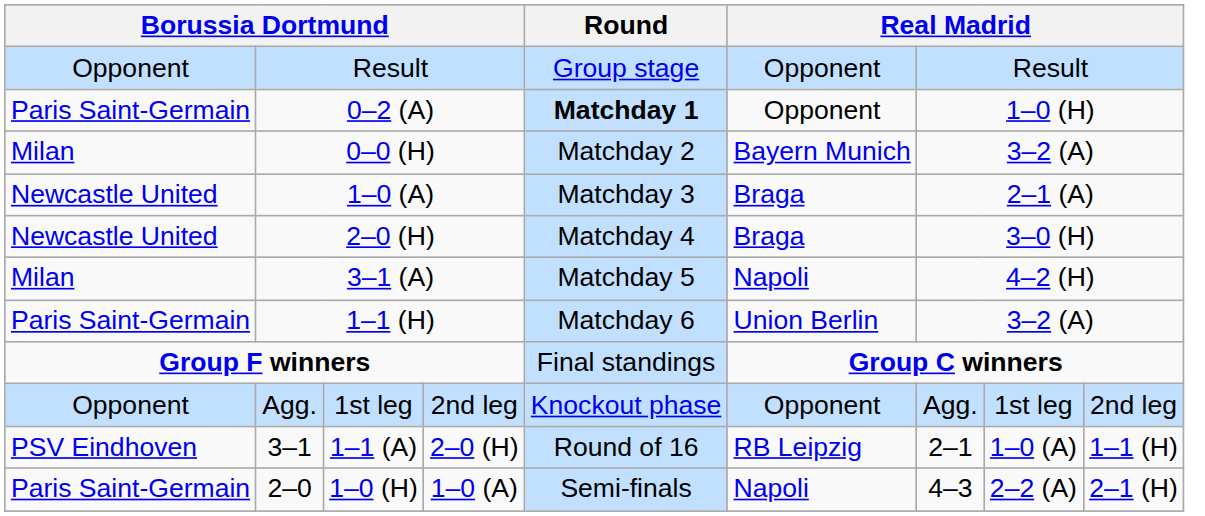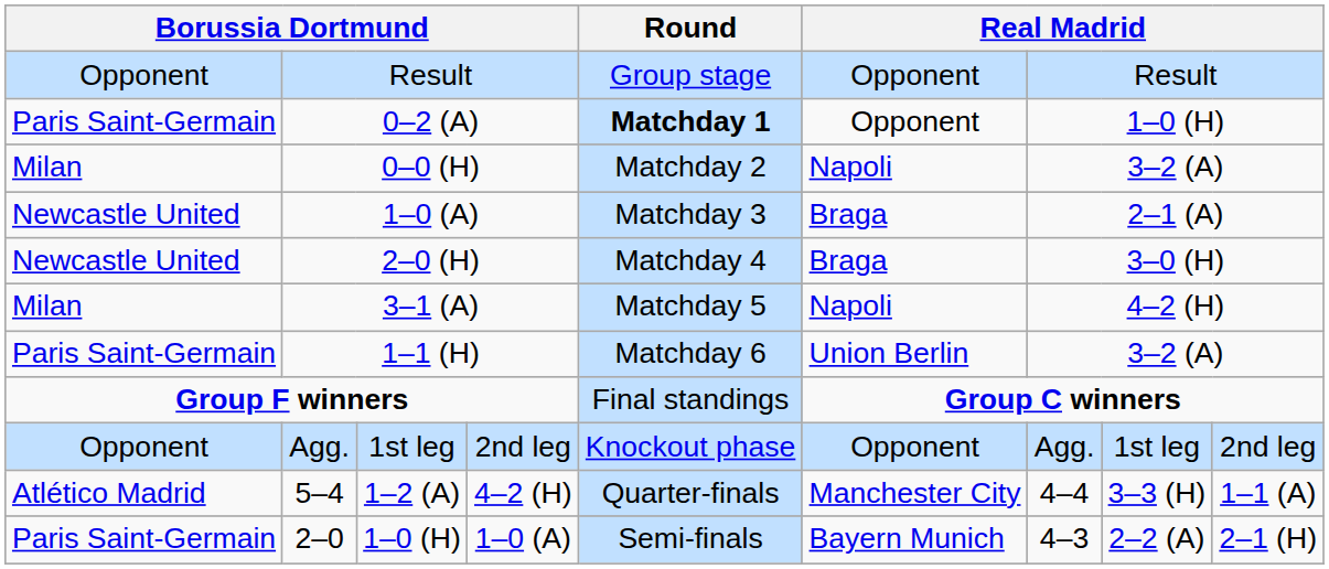0–0 (H) | column 6: Bayern Munich -> Napoli
- row: PSV Eindhoven | 3–1 | 1–1 (A) | 2–0 (H) | Round of 16 | RB Leipzig | 2–1 | 1–0 (A) | 1–1 (H)
+ row: Atlético Madrid | 5–4 | 1–2 (A) | 4–2 (H) | Quarter-finals | Manchester City | 4–4 | 3–3 (H) | 1–1 (A)
2–0 | column 6: Napoli -> Bayern Munich
